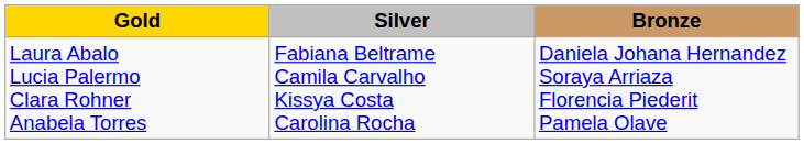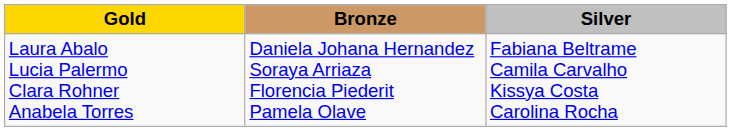columns swapped: Silver <-> Bronze
